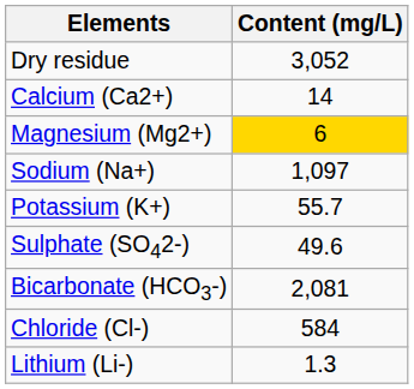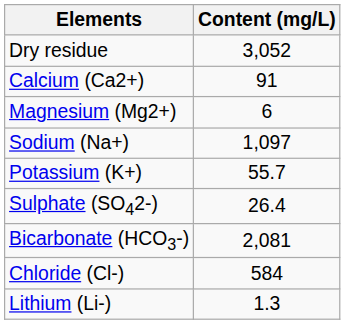Calcium (Ca2+) | Content (mg/L): 14 -> 91
Magnesium (Mg2+) | Content (mg/L): gold background -> no background
Sulphate (SO42-) | Content (mg/L): 49.6 -> 26.4
